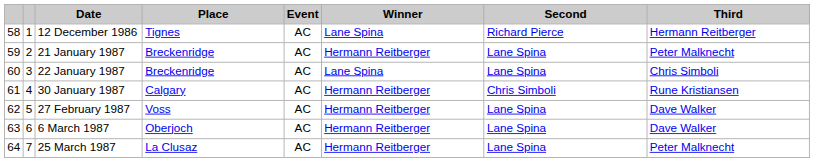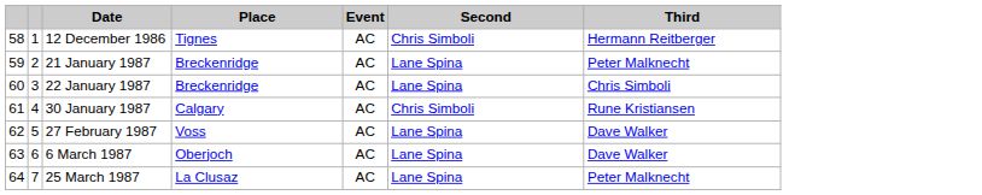- column: Winner | Lane Spina | Hermann Reitberger | Lane Spina | Hermann Reitberger | Hermann Reitberger | Hermann Reitberger | Hermann Reitberger
12 December 1986 | Second: Richard Pierce -> Chris Simboli
